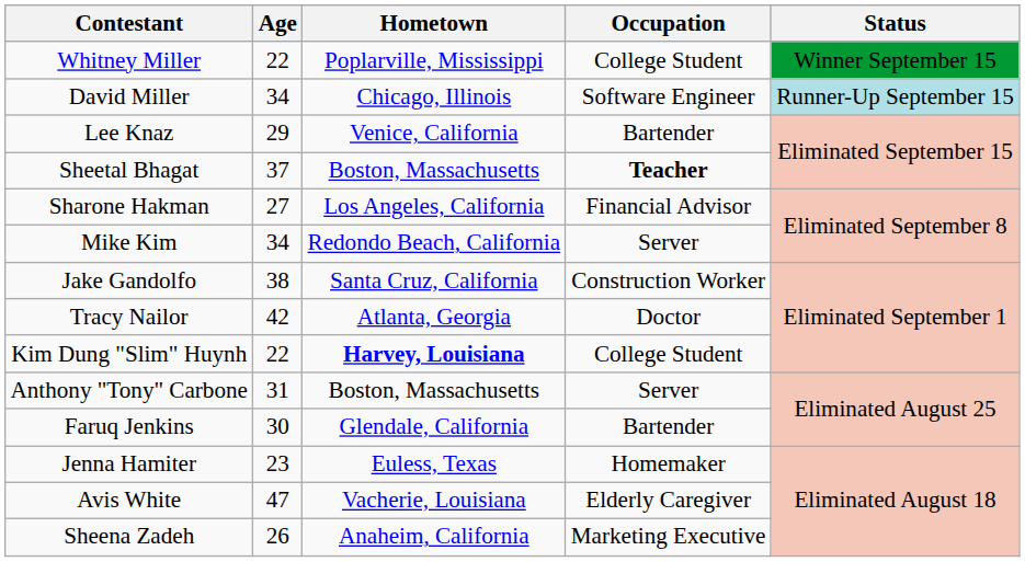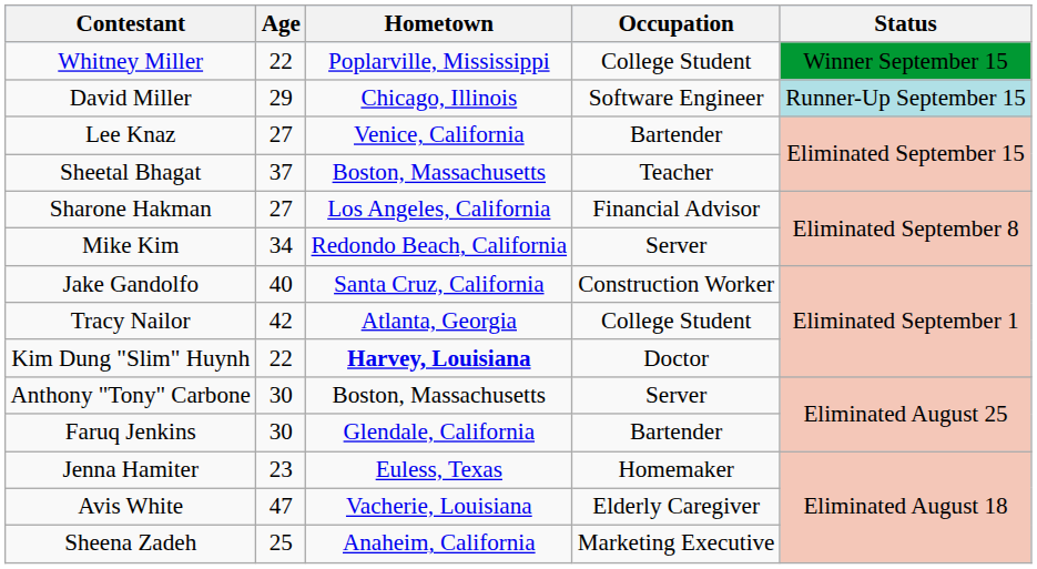David Miller | Age: 34 -> 29
Lee Knaz | Age: 29 -> 27
Sheetal Bhagat | Occupation: bold -> normal
Jake Gandolfo | Age: 38 -> 40
Tracy Nailor | Occupation: Doctor -> College Student
Kim Dung "Slim" Huynh | Occupation: College Student -> Doctor
Anthony "Tony" Carbone | Age: 31 -> 30
Sheena Zadeh | Age: 26 -> 25
